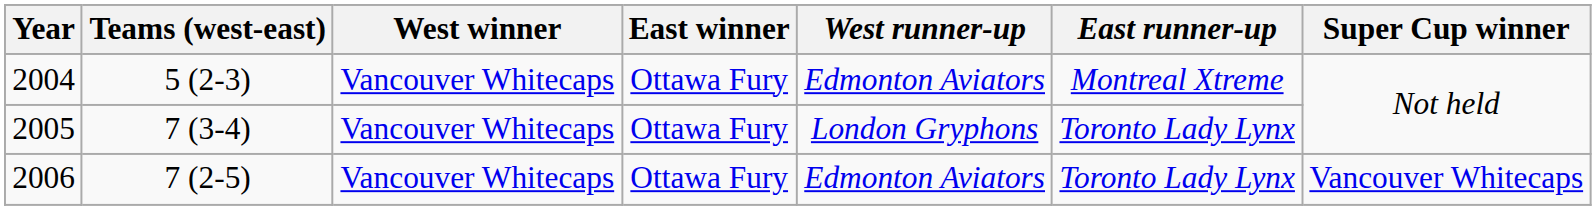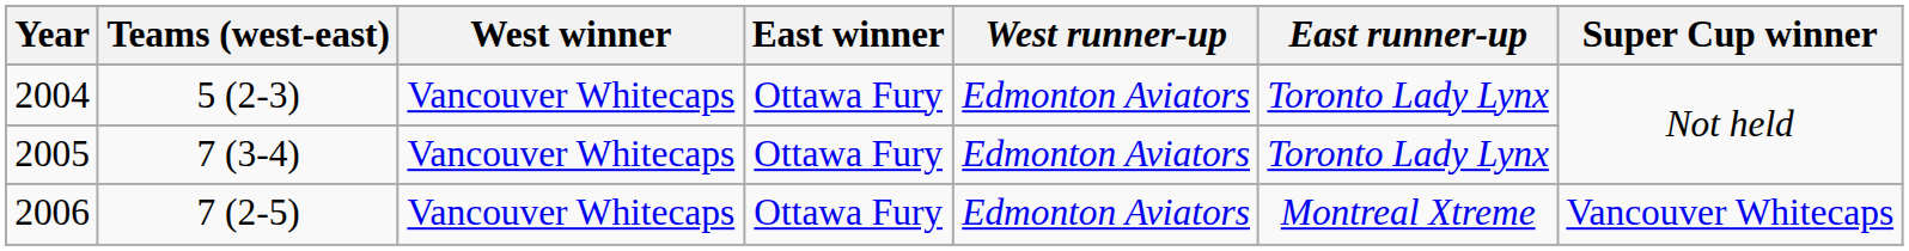2004 | East runner-up: Montreal Xtreme -> Toronto Lady Lynx
2005 | West runner-up: London Gryphons -> Edmonton Aviators
2006 | East runner-up: Toronto Lady Lynx -> Montreal Xtreme
